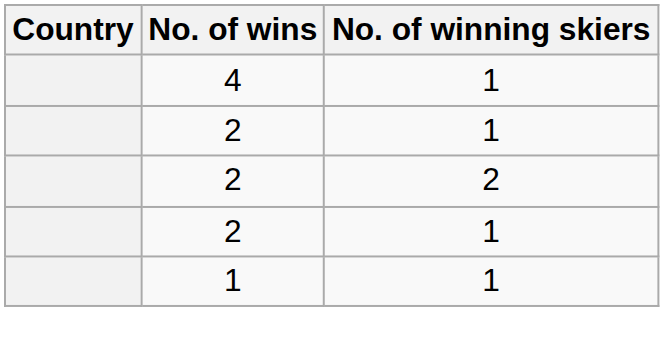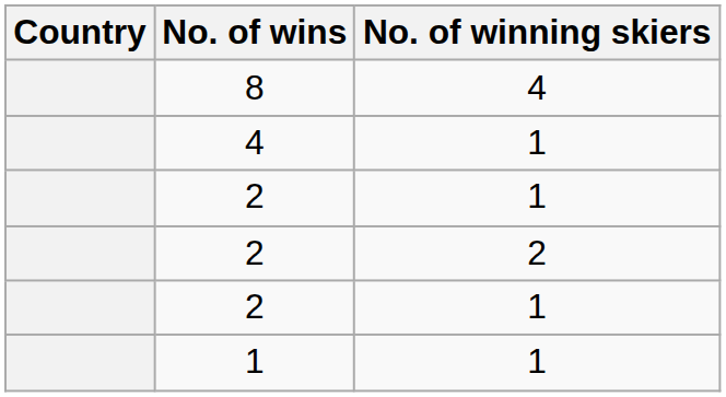+ row: 8 | 4
